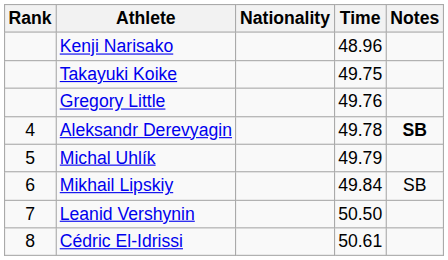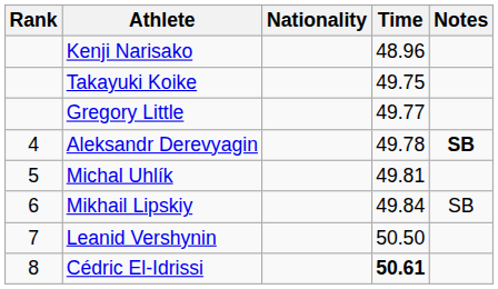Gregory Little | Time: 49.76 -> 49.77
Michal Uhlík | Time: 49.79 -> 49.81
Cédric El-Idrissi | Time: normal -> bold
